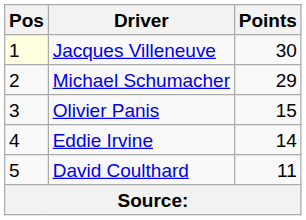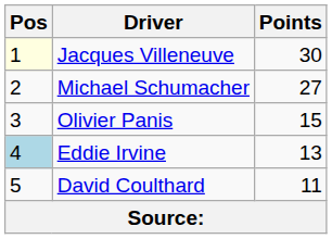Michael Schumacher | Points: 29 -> 27
Eddie Irvine | Pos: no background -> lightblue background
Eddie Irvine | Points: 14 -> 13
